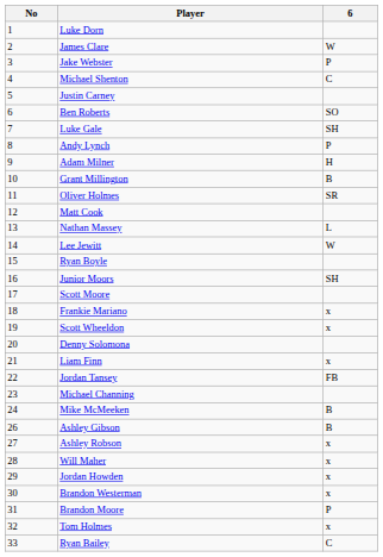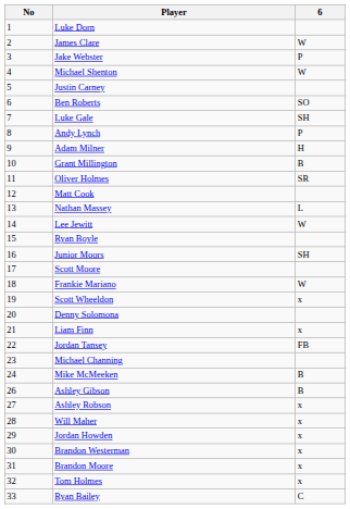Michael Shenton | 6: C -> W
Frankie Mariano | 6: x -> W
Brandon Moore | 6: P -> x
